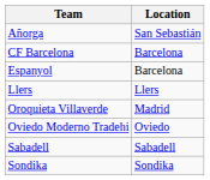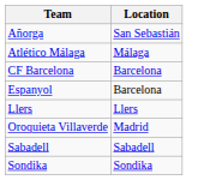+ row: Atlético Málaga | Málaga
- row: Oviedo Moderno Tradehi | Oviedo
